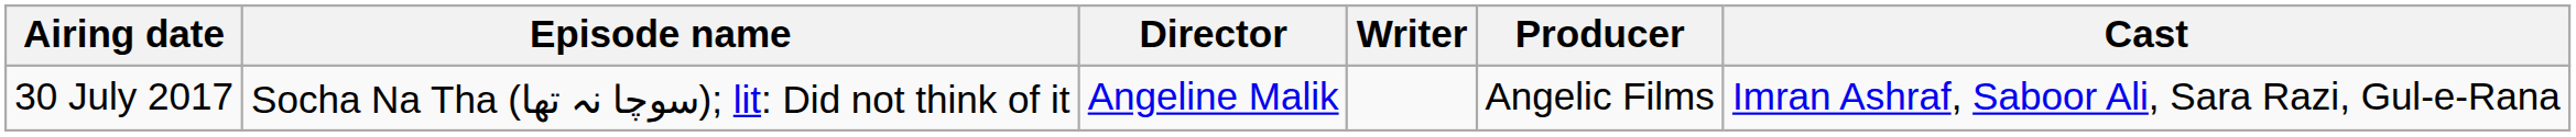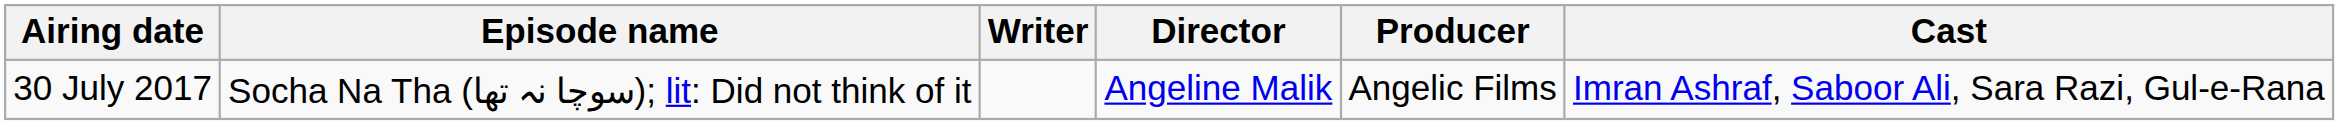columns swapped: Writer <-> Director
